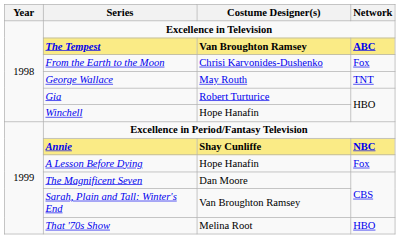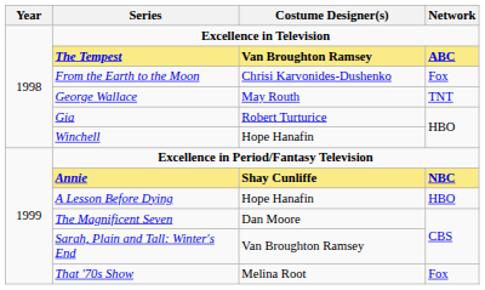A Lesson Before Dying | Network: Fox -> HBO
That '70s Show | Network: HBO -> Fox
